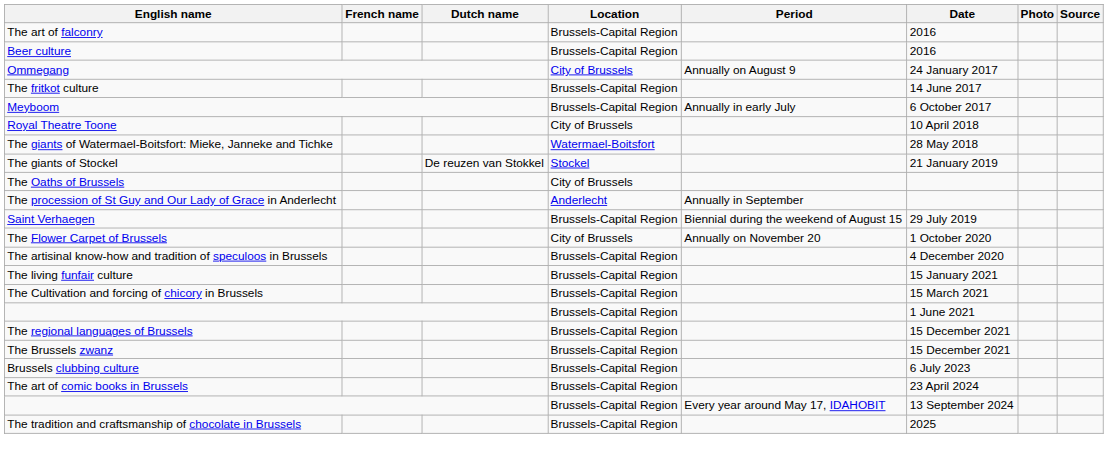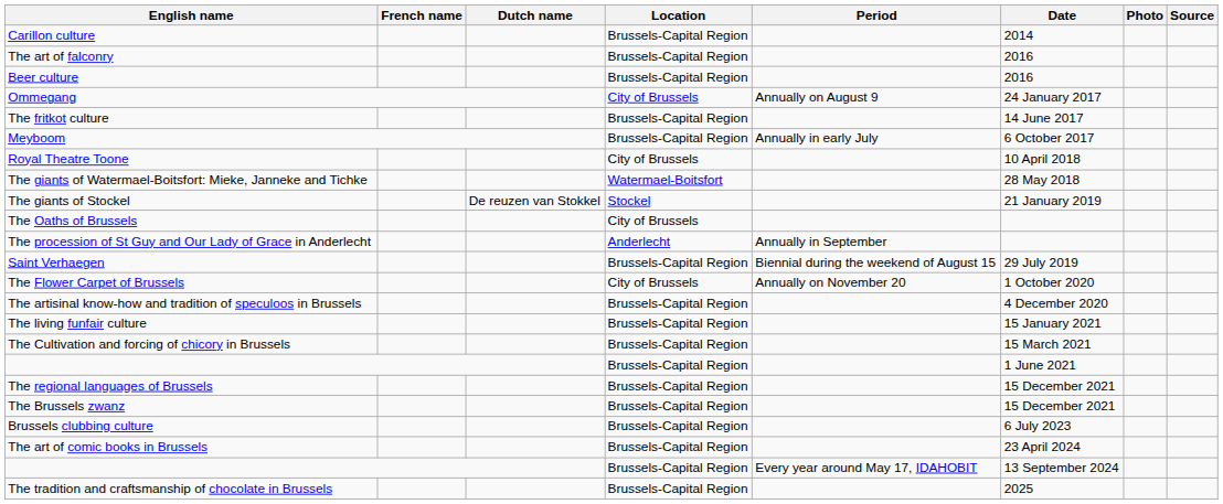+ row: Carillon culture | Brussels-Capital Region | 2014
